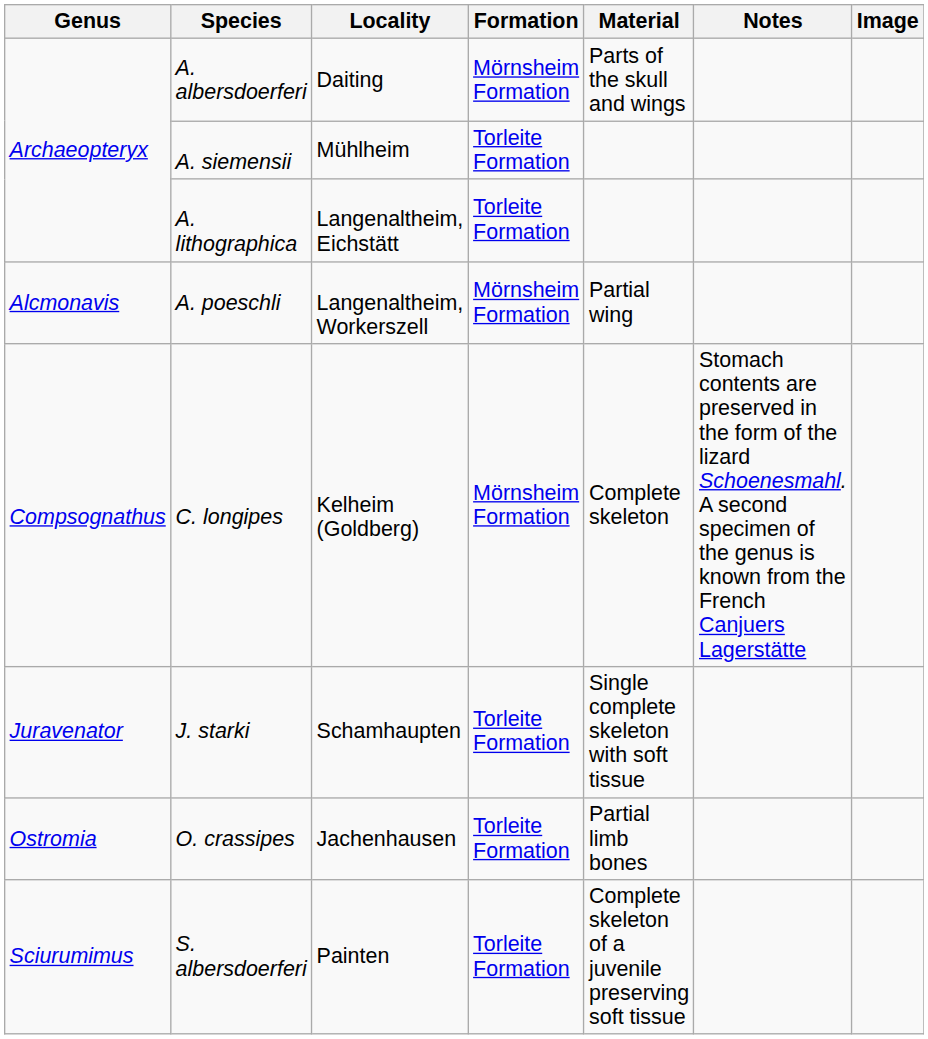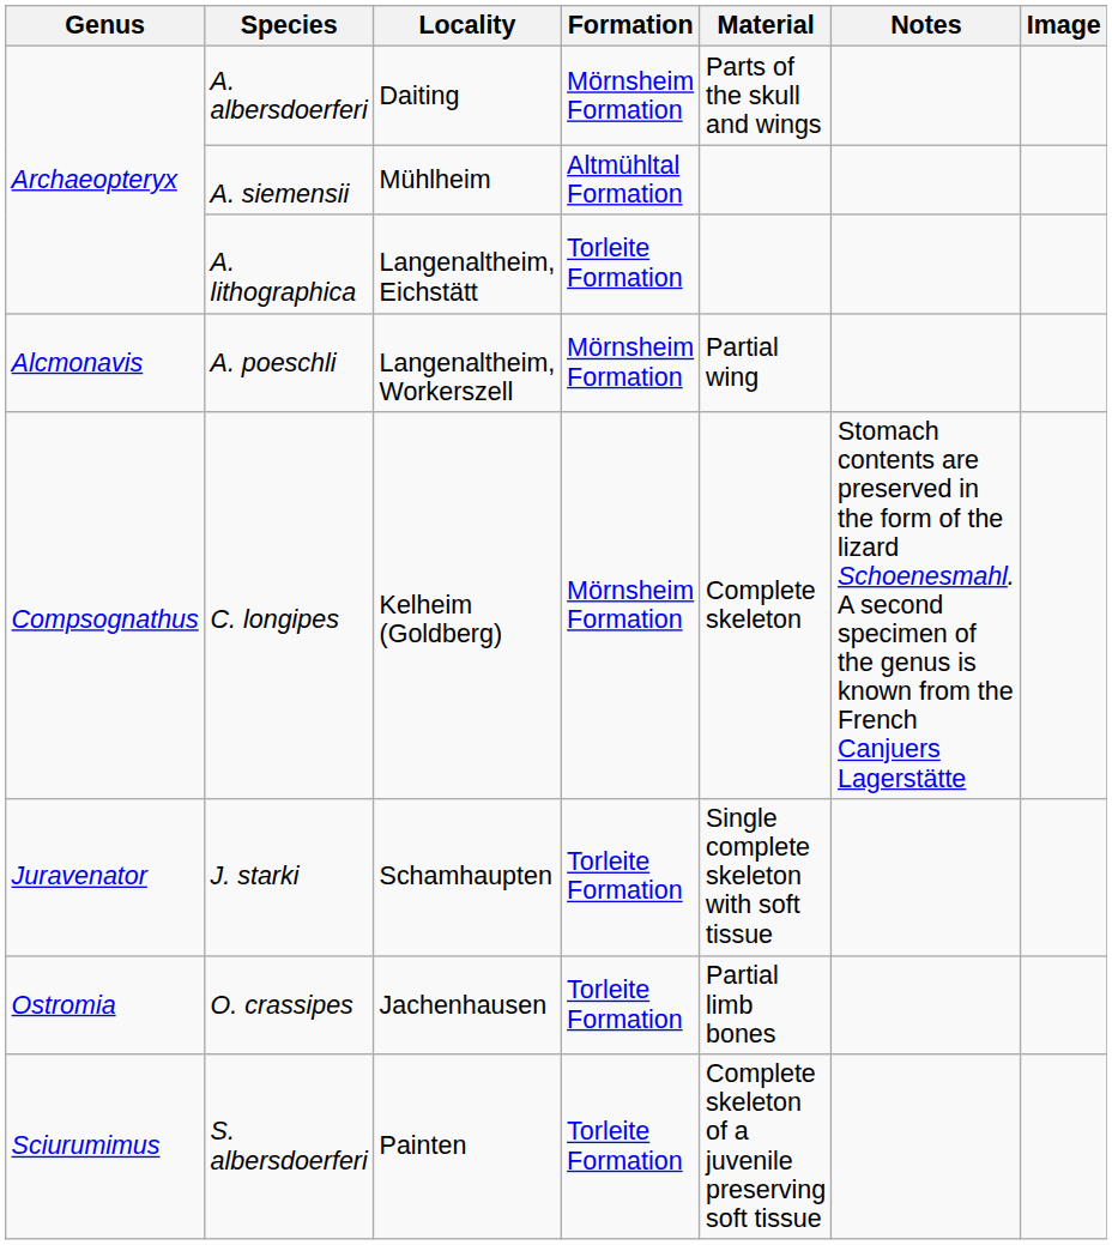A. siemensii | Formation: Torleite Formation -> Altmühltal Formation
